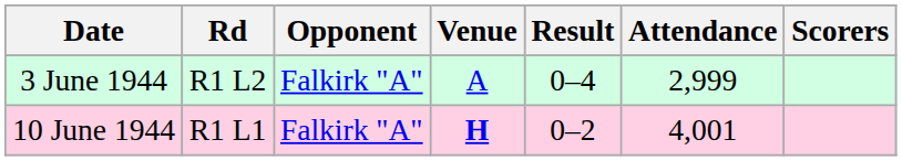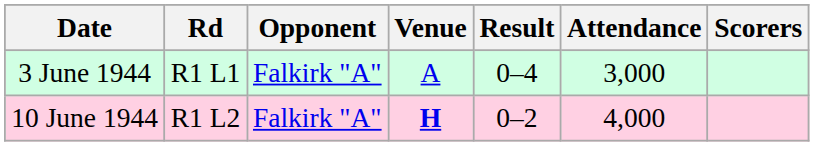3 June 1944 | Rd: R1 L2 -> R1 L1
3 June 1944 | Attendance: 2,999 -> 3,000
10 June 1944 | Rd: R1 L1 -> R1 L2
10 June 1944 | Attendance: 4,001 -> 4,000
